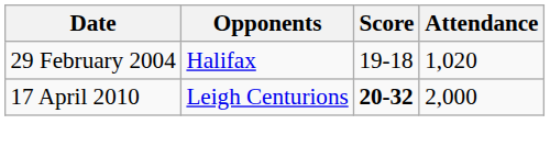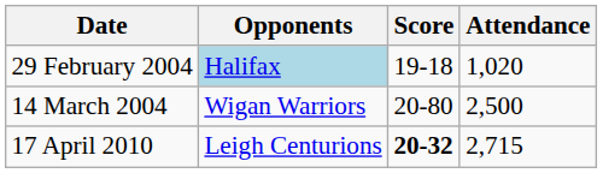29 February 2004 | Opponents: no background -> lightblue background
+ row: 14 March 2004 | Wigan Warriors | 20-80 | 2,500
17 April 2010 | Attendance: 2,000 -> 2,715
